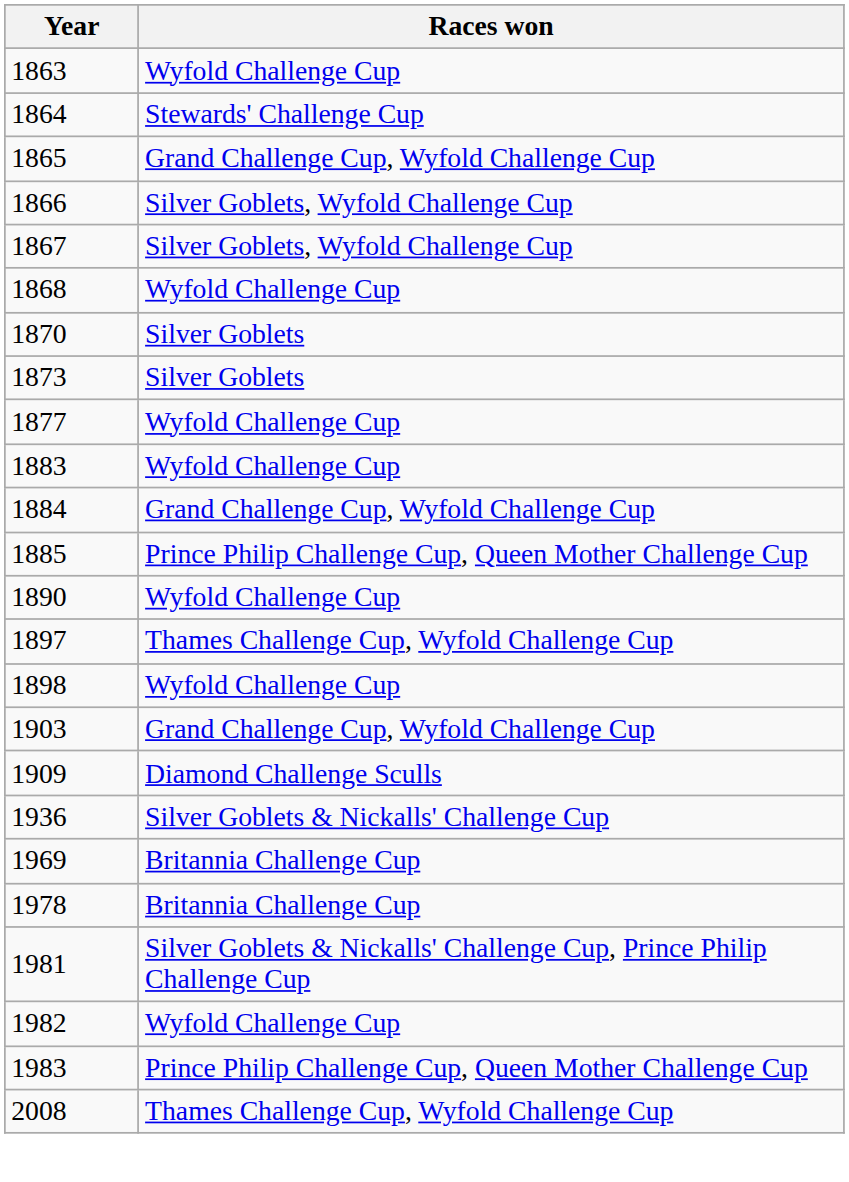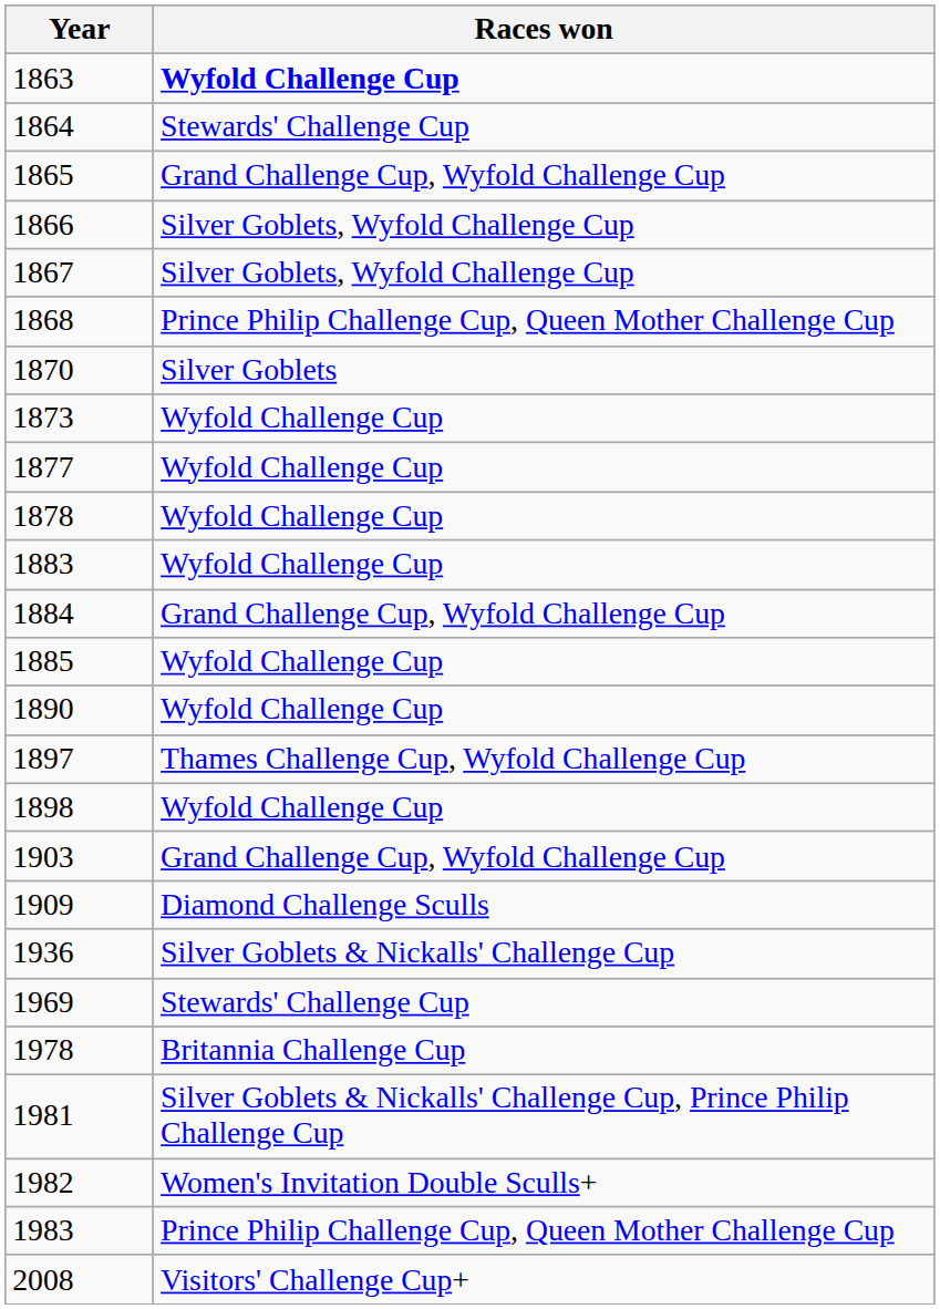1863 | Races won: normal -> bold
1868 | Races won: Wyfold Challenge Cup -> Prince Philip Challenge Cup, Queen Mother Challenge Cup
1873 | Races won: Silver Goblets -> Wyfold Challenge Cup
+ row: 1878 | Wyfold Challenge Cup
1885 | Races won: Prince Philip Challenge Cup, Queen Mother Challenge Cup -> Wyfold Challenge Cup
1969 | Races won: Britannia Challenge Cup -> Stewards' Challenge Cup
1982 | Races won: Wyfold Challenge Cup -> Women's Invitation Double Sculls+
2008 | Races won: Thames Challenge Cup, Wyfold Challenge Cup -> Visitors' Challenge Cup+
